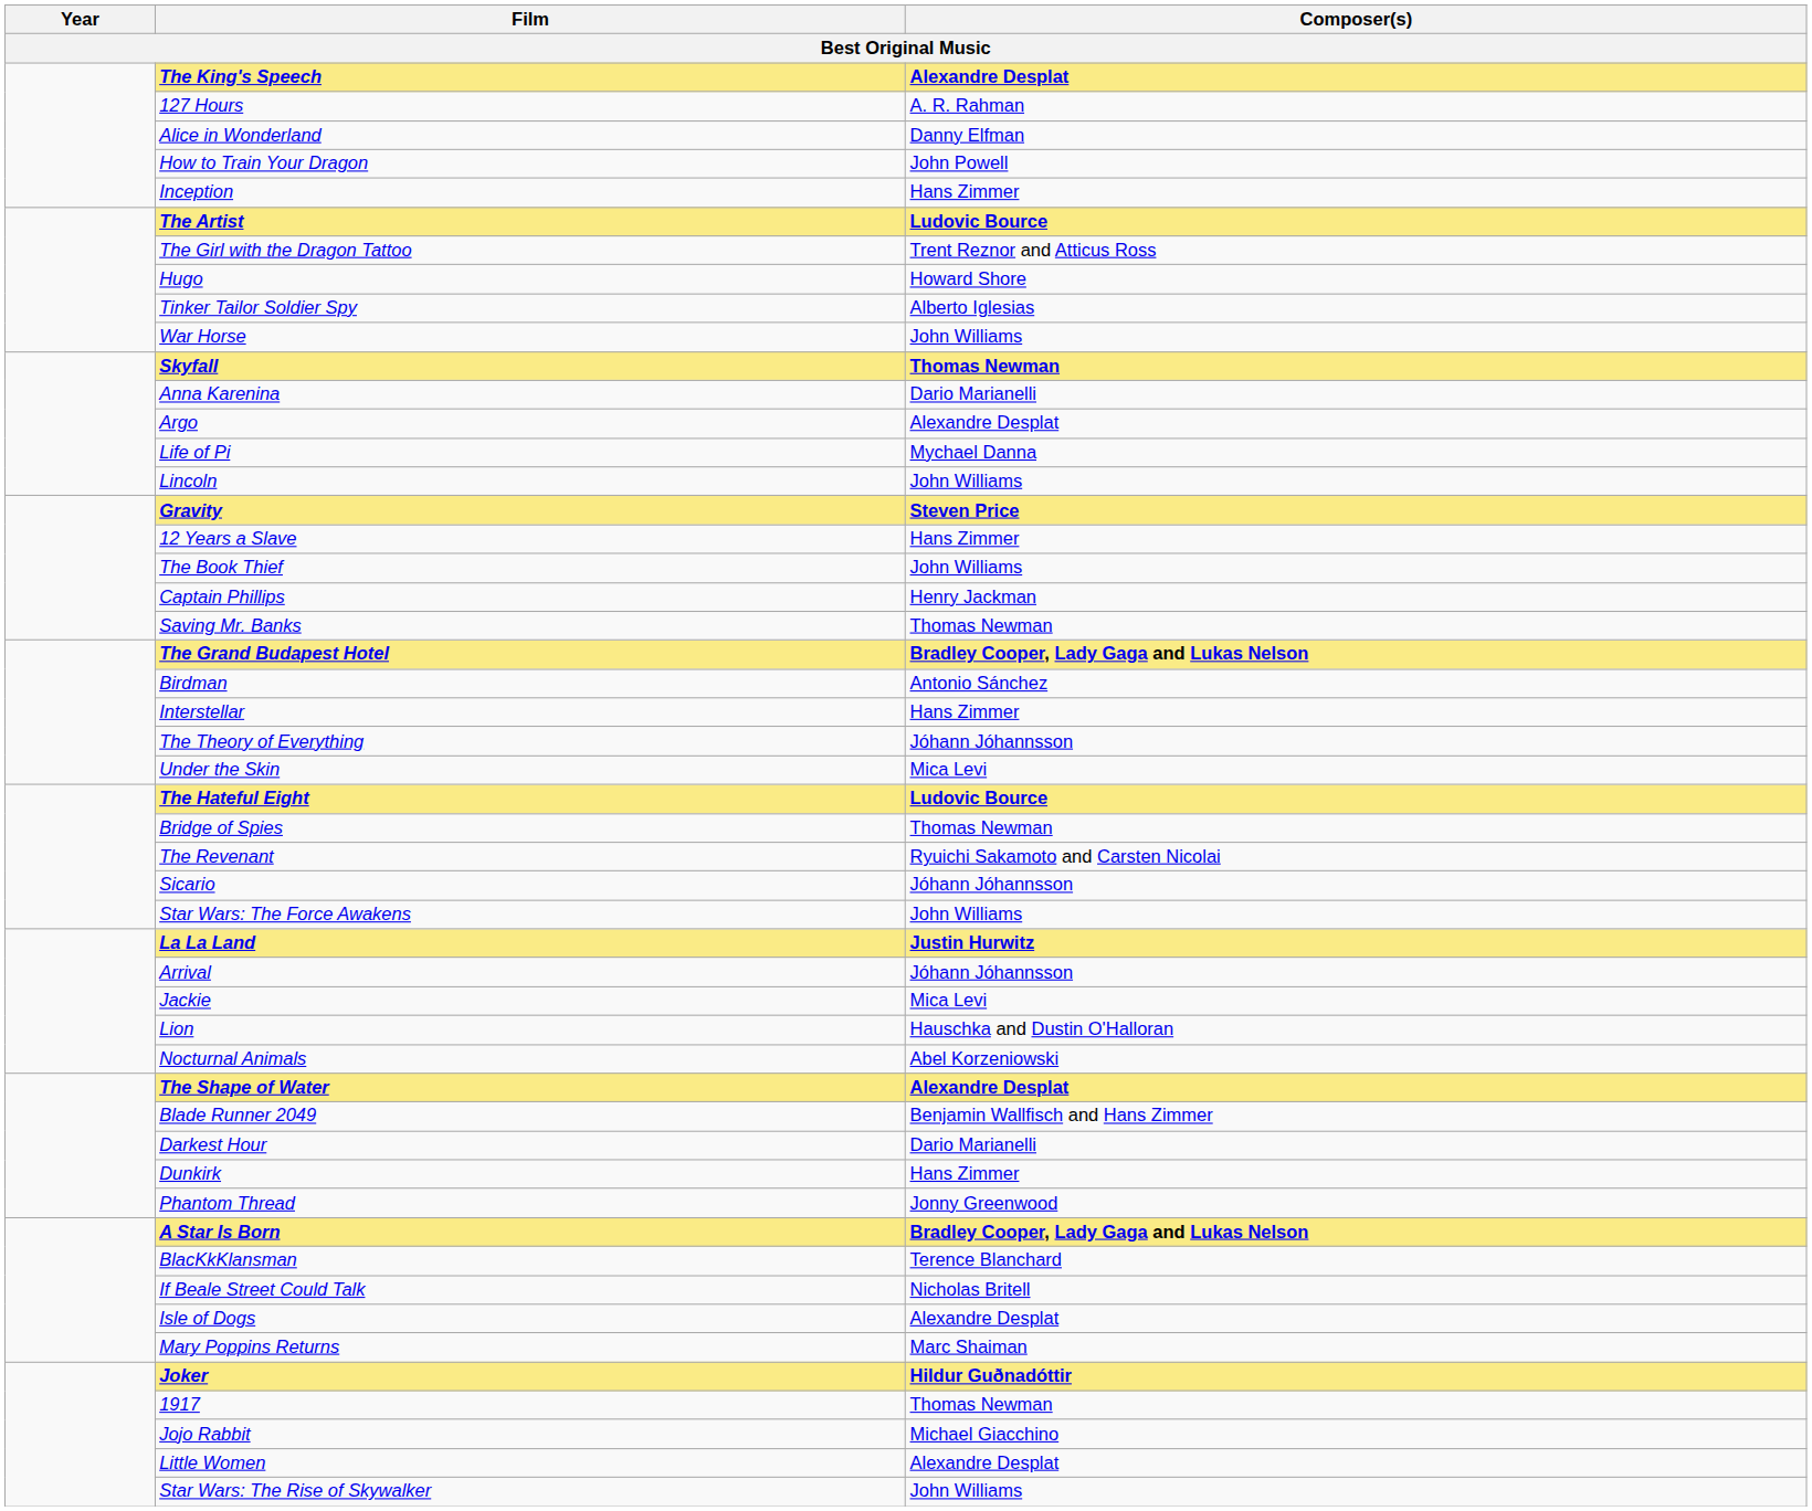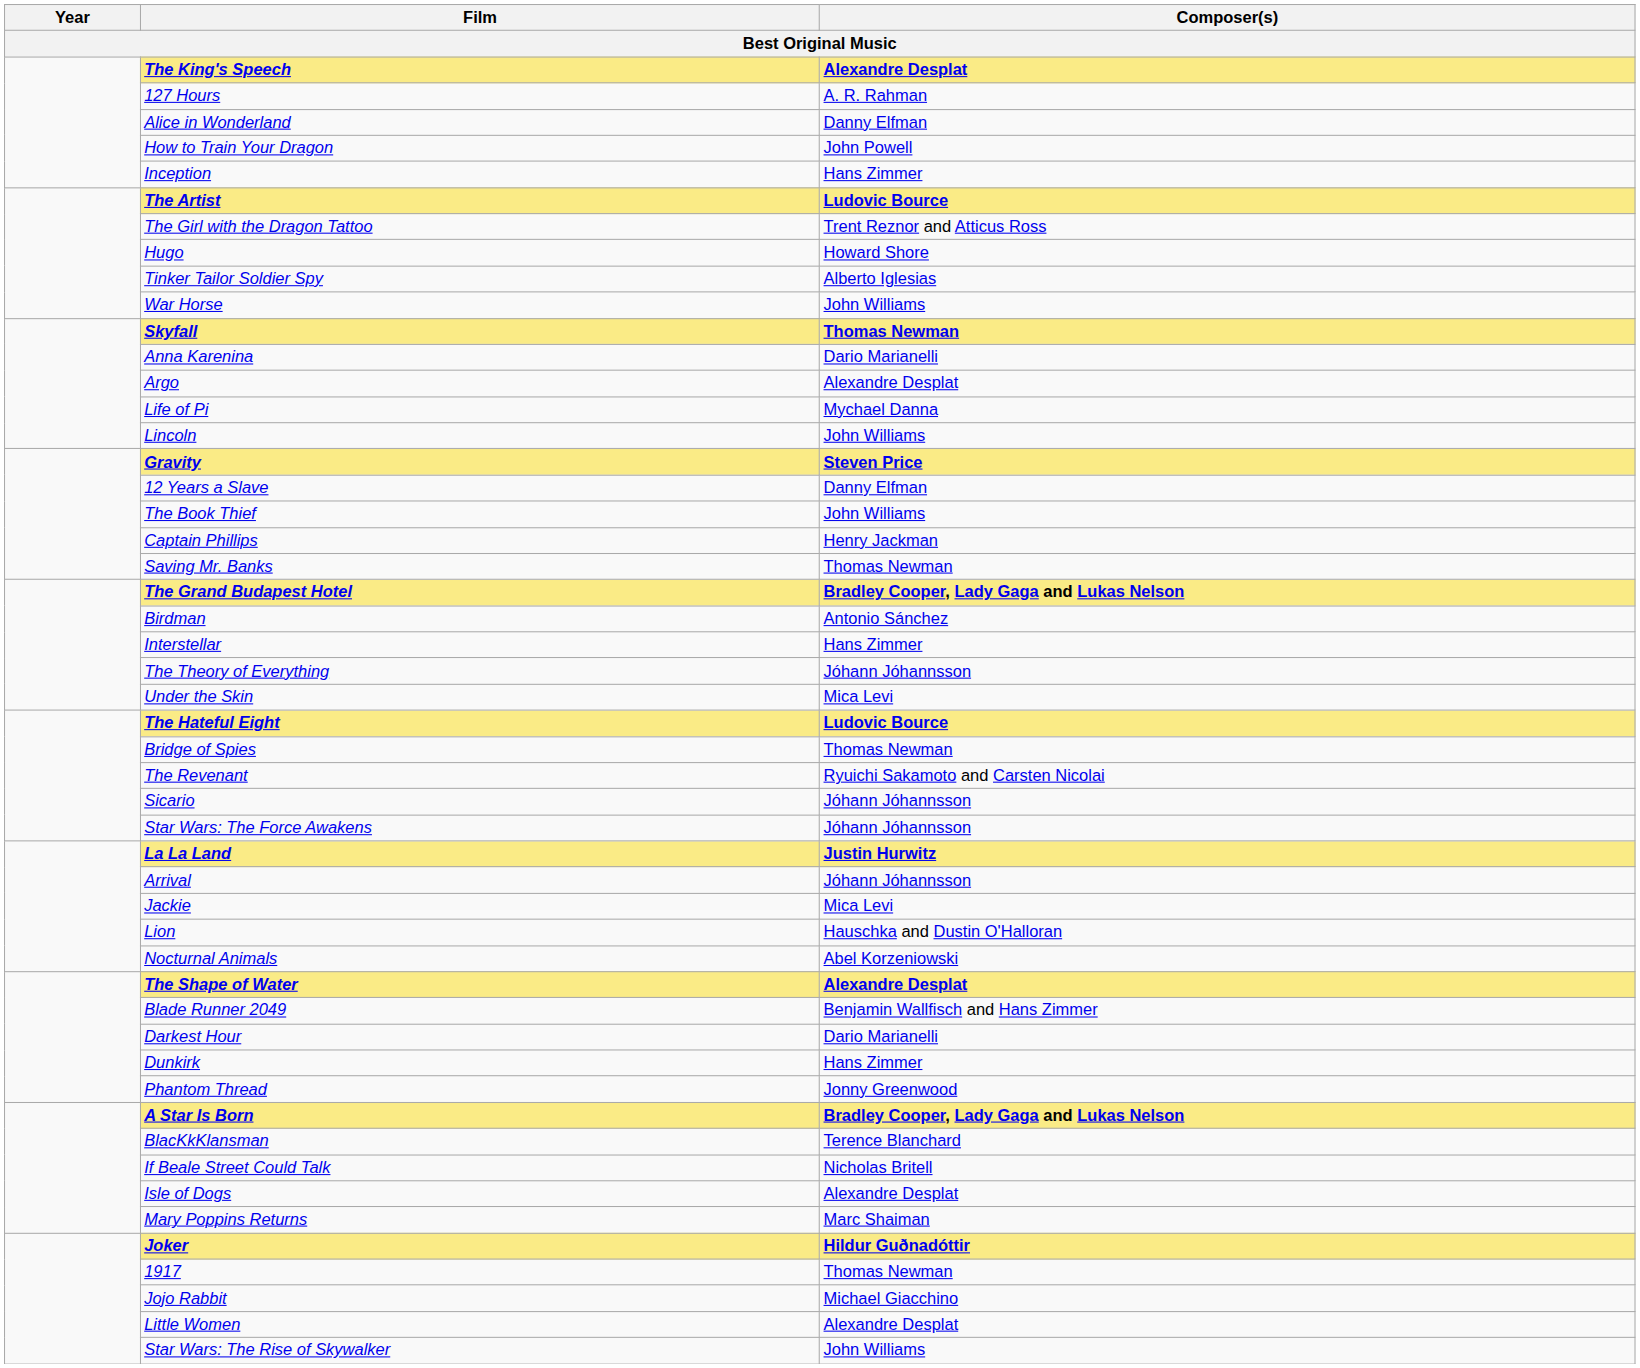12 Years a Slave | Composer(s): Hans Zimmer -> Danny Elfman
Star Wars: The Force Awakens | Composer(s): John Williams -> Jóhann Jóhannsson
